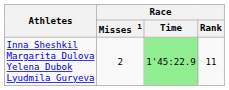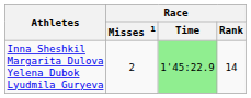Inna Sheshkil Margarita Dulova Yelena Dubok Lyudmila Guryeva | Race / Rank: 11 -> 14
